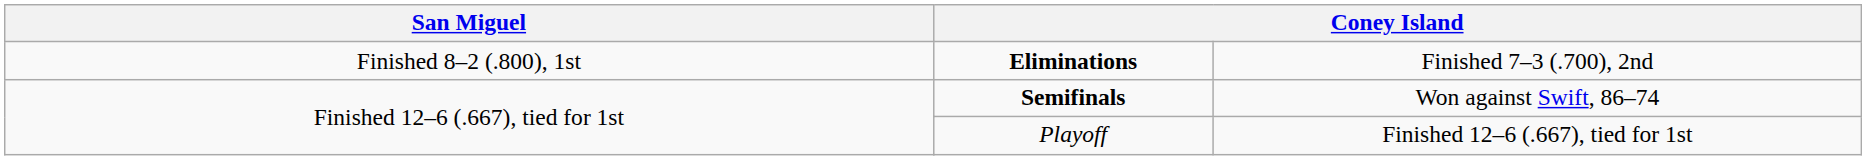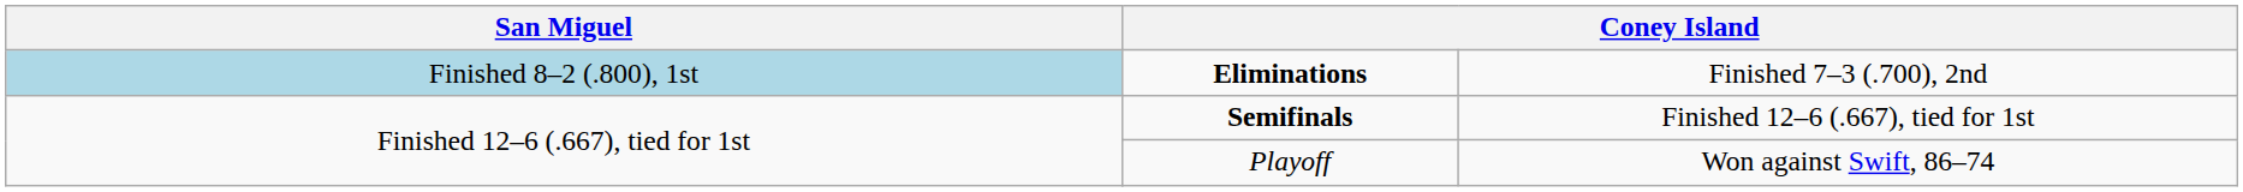Eliminations | column 1: no background -> lightblue background
Semifinals | column 4: Won against Swift, 86–74 -> Finished 12–6 (.667), tied for 1st
Playoff | column 4: Finished 12–6 (.667), tied for 1st -> Won against Swift, 86–74
